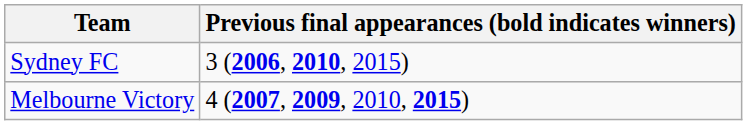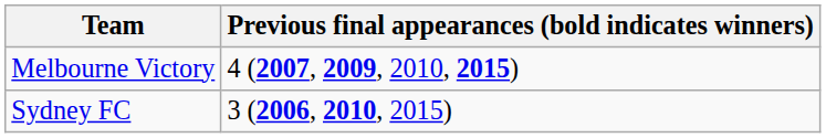rows swapped: Sydney FC <-> Melbourne Victory
